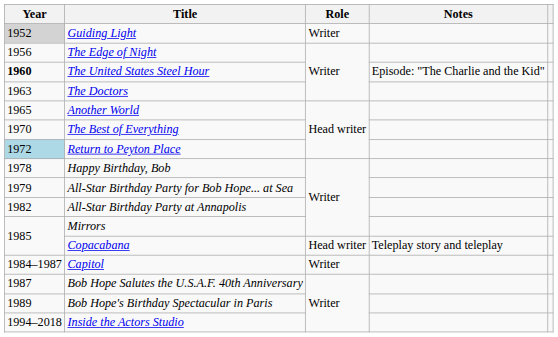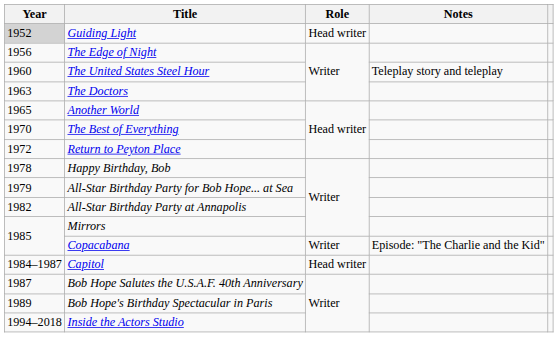Guiding Light | Role: Writer -> Head writer
The United States Steel Hour | Year: bold -> normal
The United States Steel Hour | Notes: Episode: "The Charlie and the Kid" -> Teleplay story and teleplay
Return to Peyton Place | Year: lightblue background -> no background
Copacabana | Role: Head writer -> Writer
Copacabana | Notes: Teleplay story and teleplay -> Episode: "The Charlie and the Kid"
Capitol | Role: Writer -> Head writer
